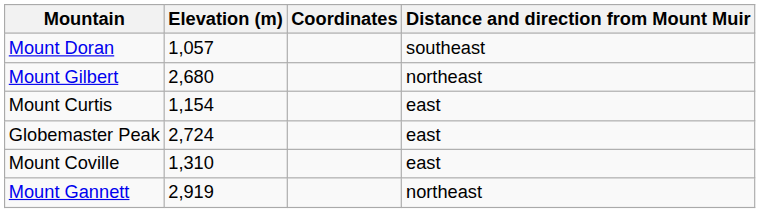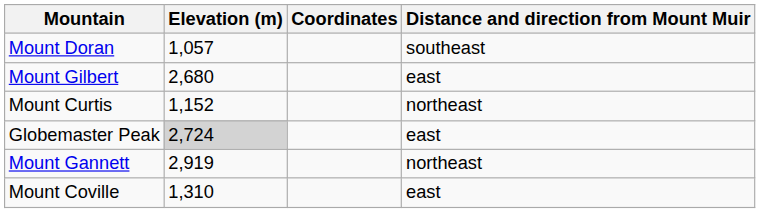Mount Gilbert | Distance and direction from Mount Muir: northeast -> east
Mount Curtis | Elevation (m): 1,154 -> 1,152
Mount Curtis | Distance and direction from Mount Muir: east -> northeast
Globemaster Peak | Elevation (m): no background -> lightgrey background
rows swapped: Mount Coville <-> Mount Gannett
